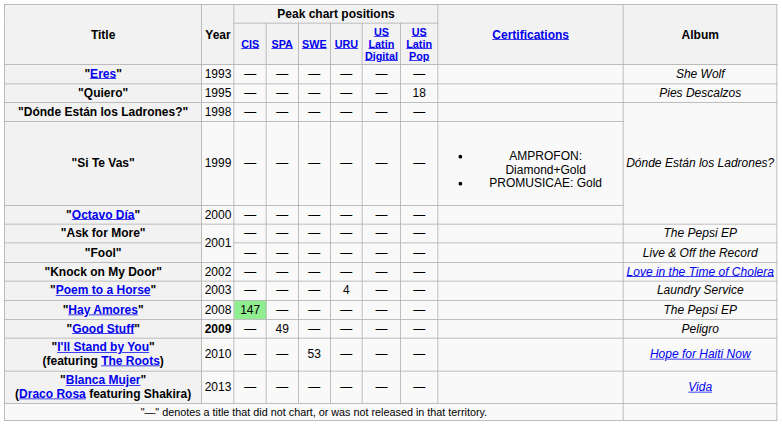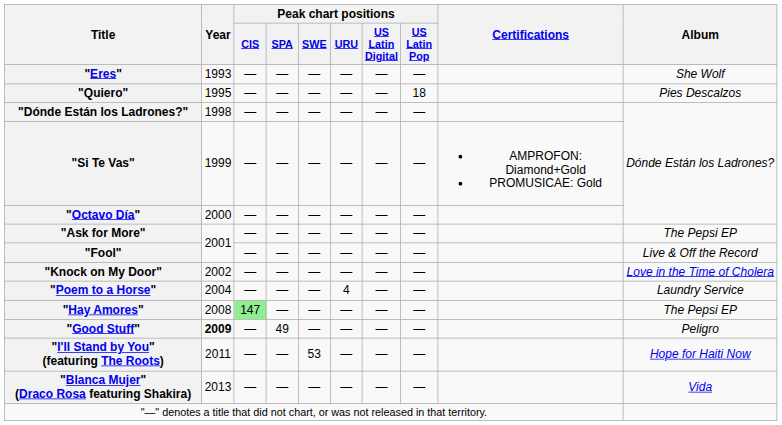"Poem to a Horse" | Year: 2003 -> 2004
"I'll Stand by You" (featuring The Roots) | Year: 2010 -> 2011
